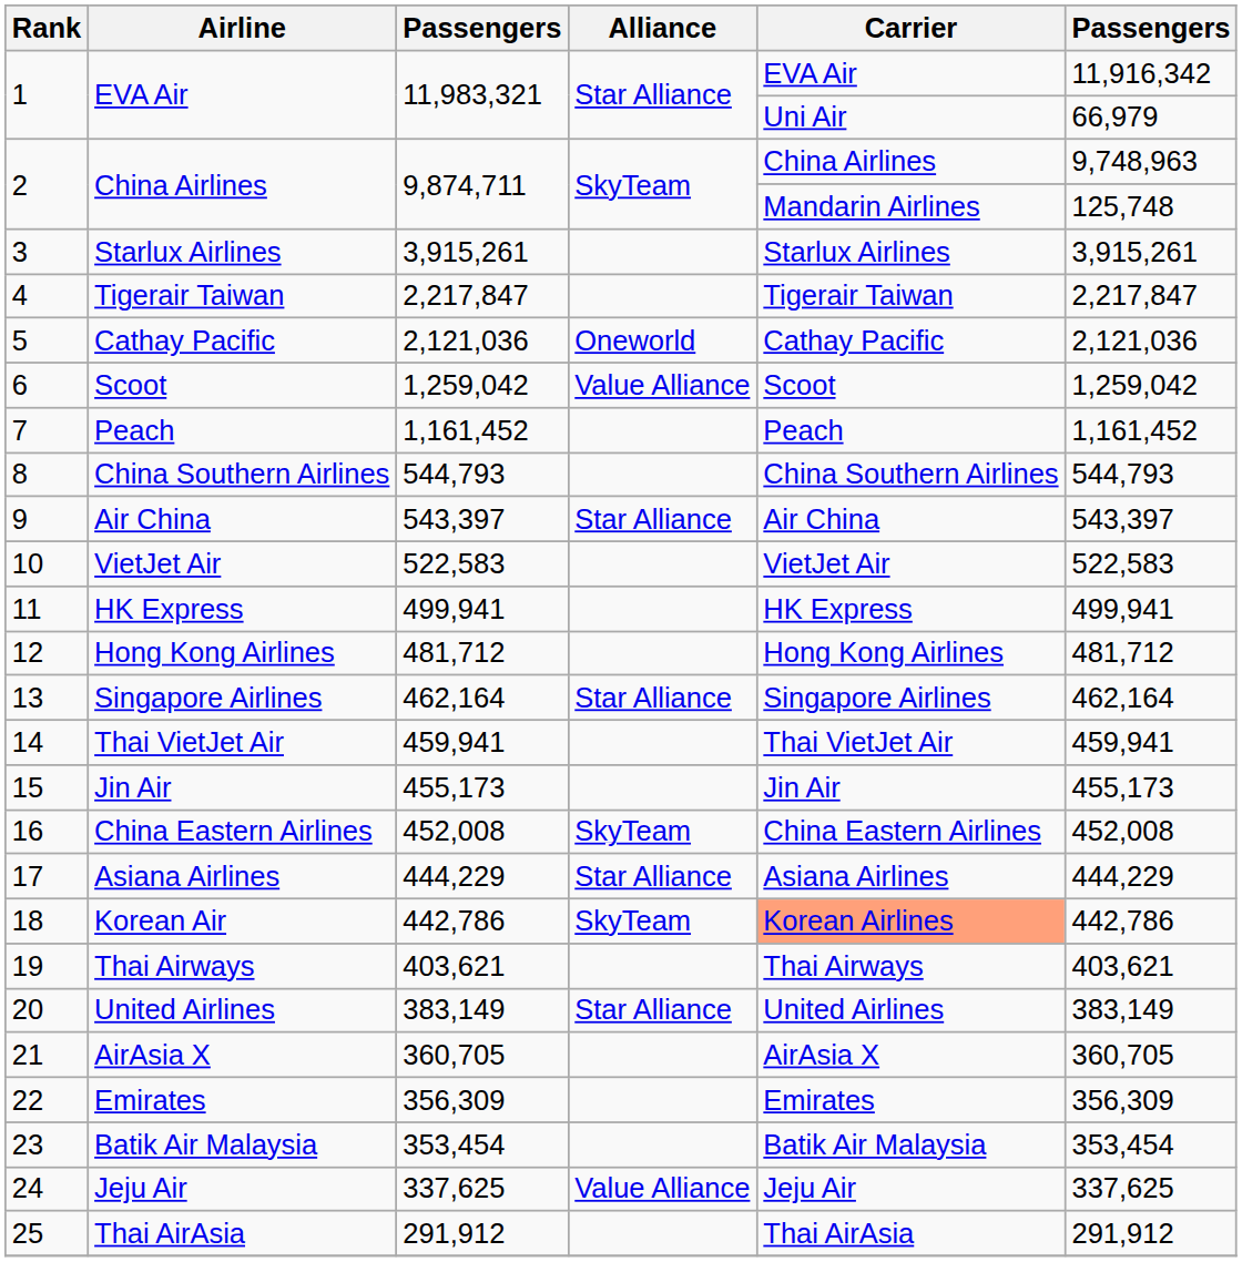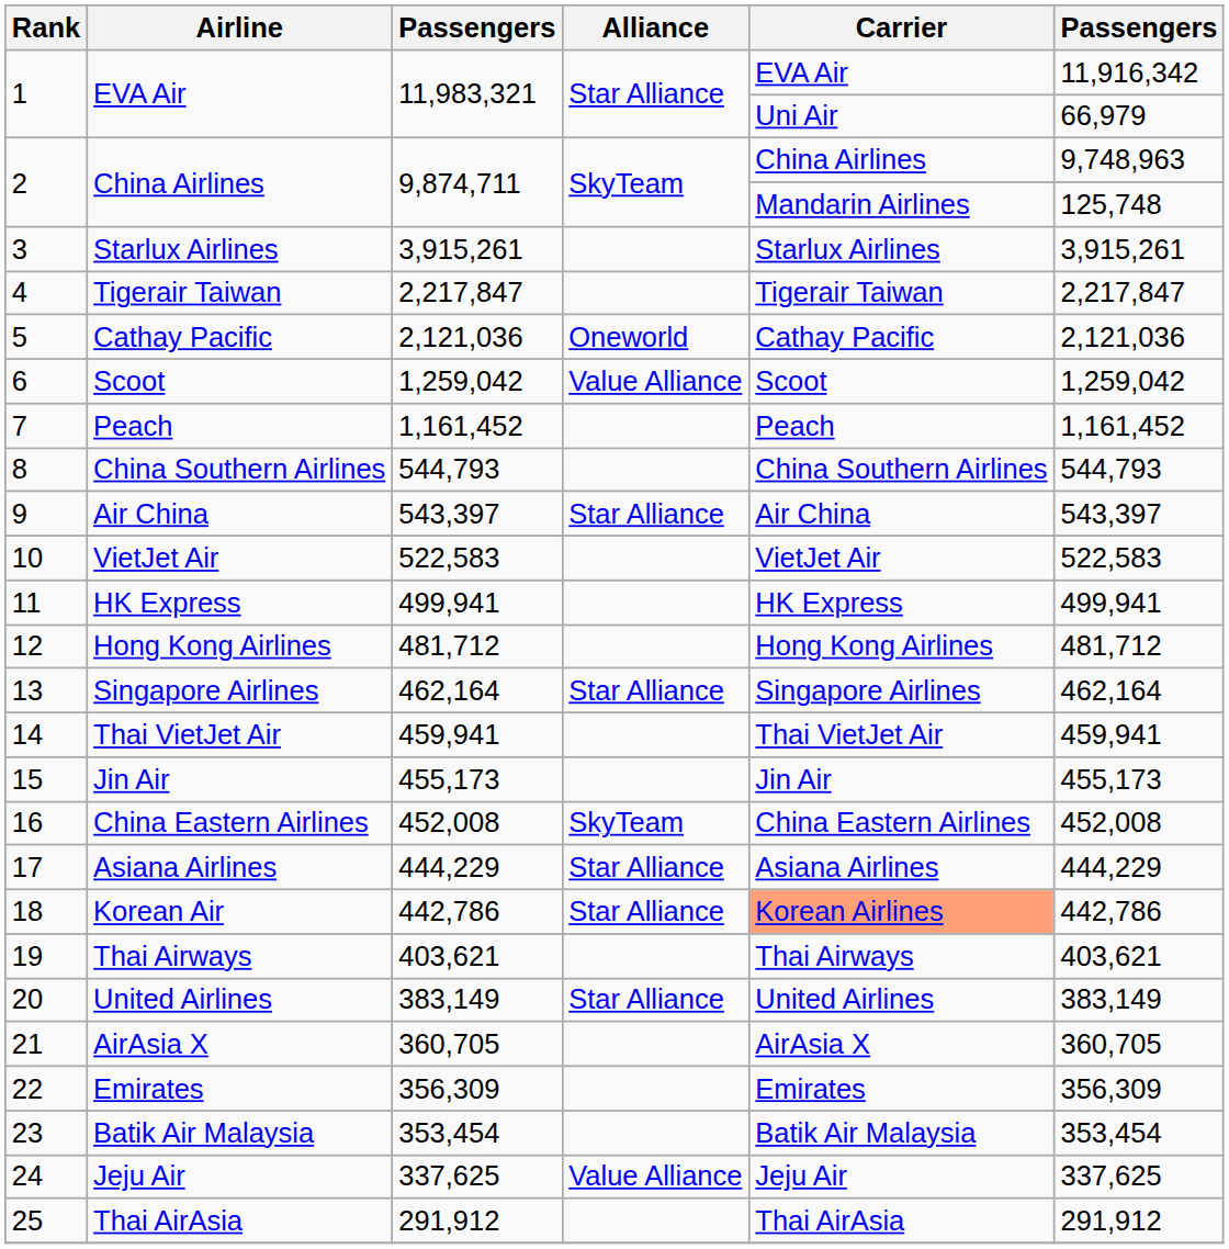Korean Air | Alliance: SkyTeam -> Star Alliance
